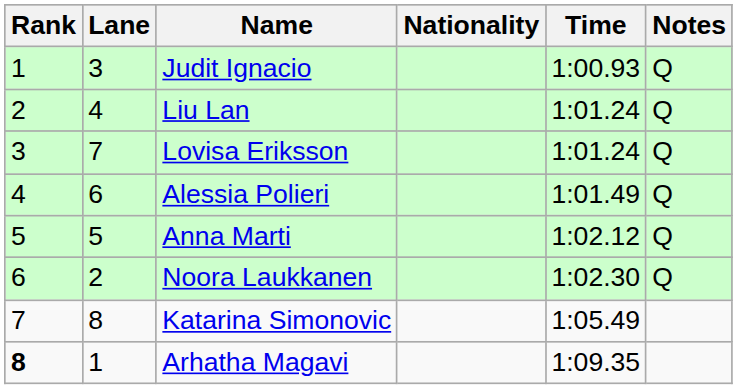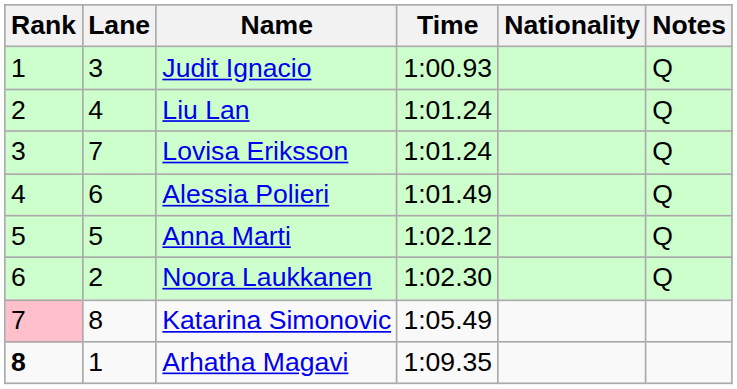columns swapped: Nationality <-> Time
Katarina Simonovic | Rank: no background -> pink background
